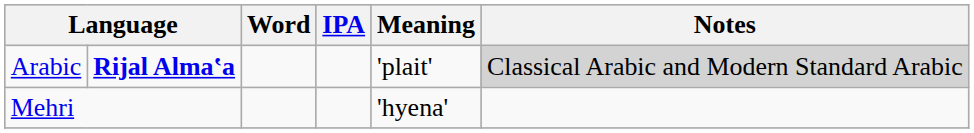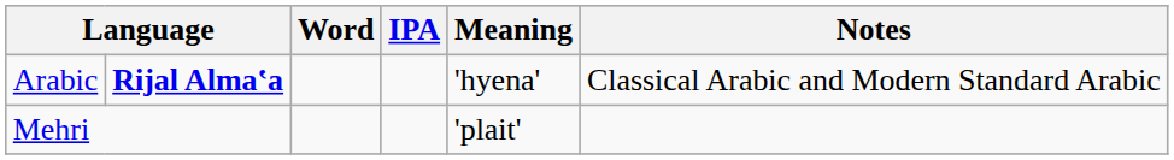Arabic | Meaning: 'plait' -> 'hyena'
Arabic | Notes: lightgrey background -> no background
Mehri | Meaning: 'hyena' -> 'plait'
